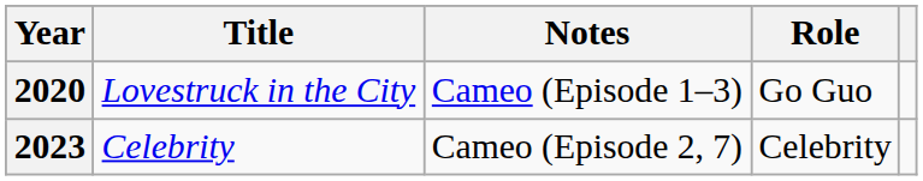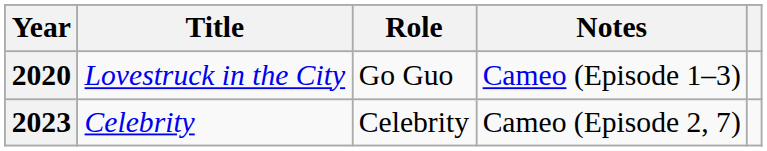columns swapped: Role <-> Notes
